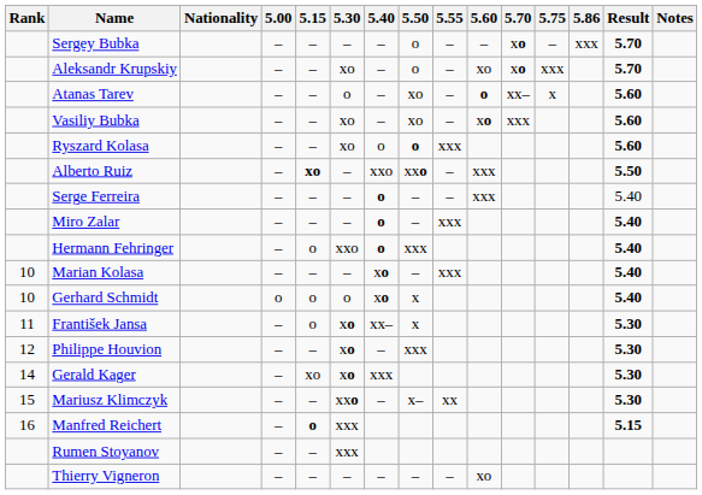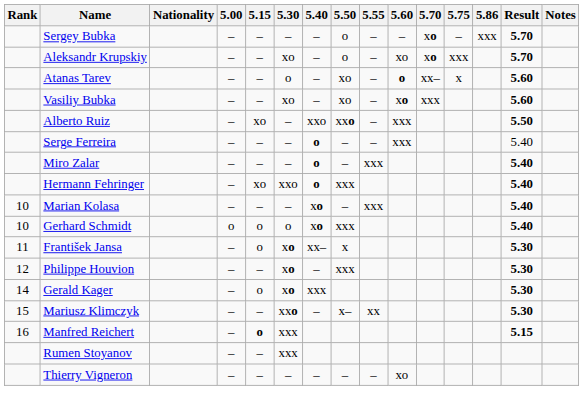- row: Ryszard Kolasa | – | – | xo | o | o | xxx | 5.60
Alberto Ruiz | 5.15: bold -> normal
Hermann Fehringer | 5.15: o -> xo
Gerhard Schmidt | 5.50: x -> xxx
Gerald Kager | 5.15: xo -> o
